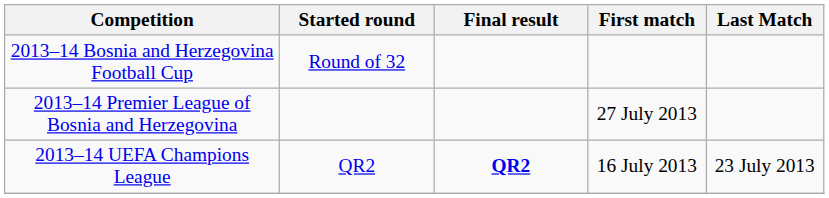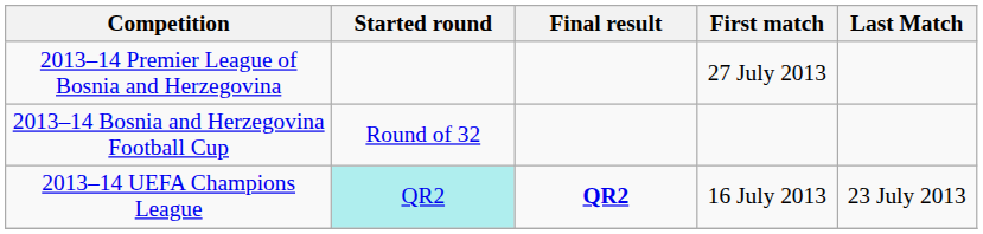rows swapped: 2013–14 Premier League of Bosnia and Herzegovina <-> 2013–14 Bosnia and Herzegovina Football Cup
2013–14 UEFA Champions League | Started round: no background -> paleturquoise background
